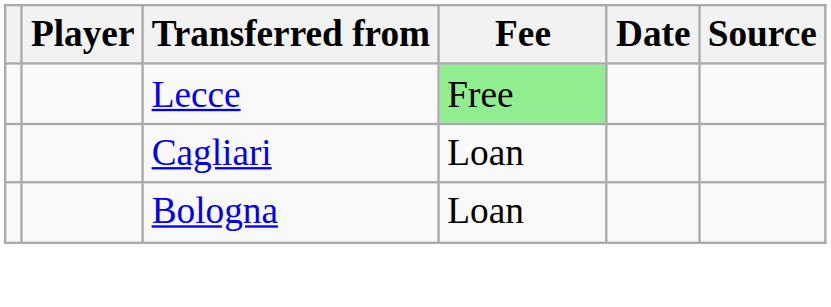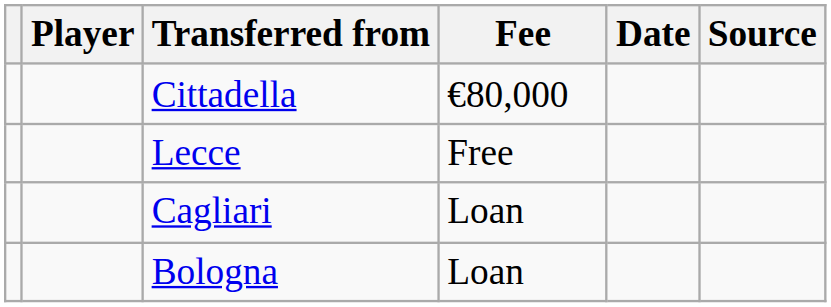+ row: Cittadella | €80,000
Lecce | Fee: lightgreen background -> no background
